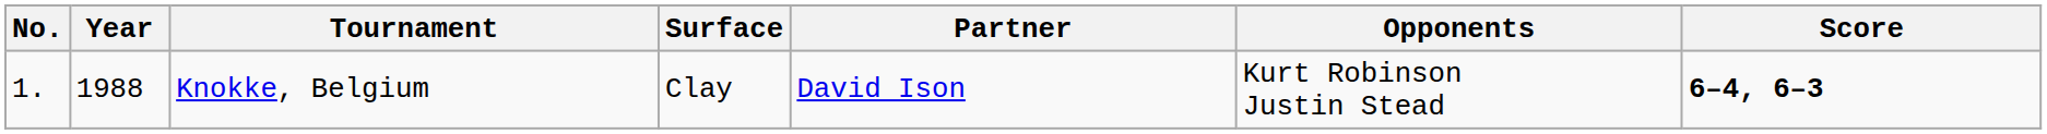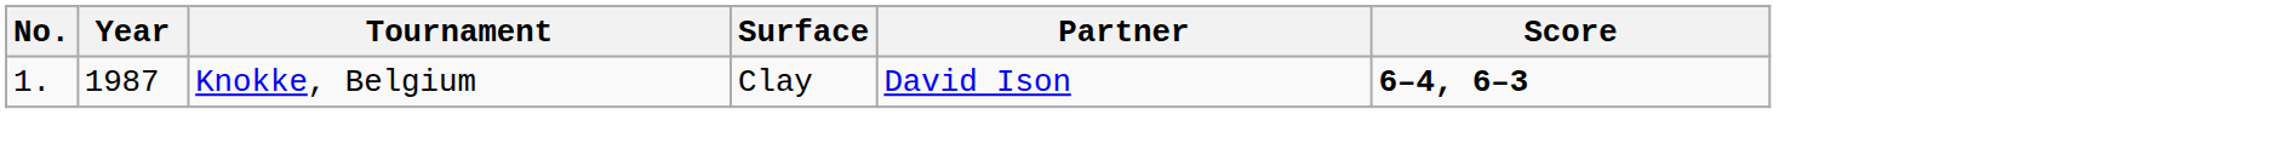- column: Opponents | Kurt Robinson Justin Stead
Knokke, Belgium | Year: 1988 -> 1987
